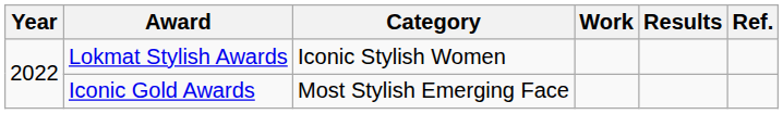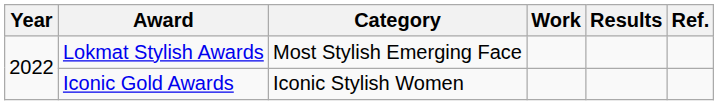Lokmat Stylish Awards | Category: Iconic Stylish Women -> Most Stylish Emerging Face
Iconic Gold Awards | Category: Most Stylish Emerging Face -> Iconic Stylish Women
